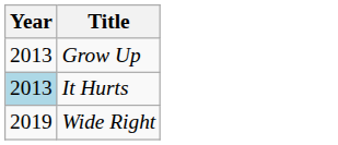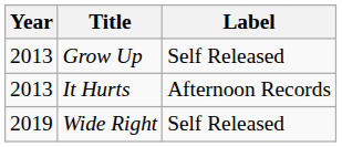+ column: Label | Self Released | Afternoon Records | Self Released
It Hurts | Year: lightblue background -> no background
